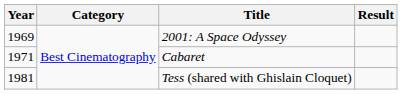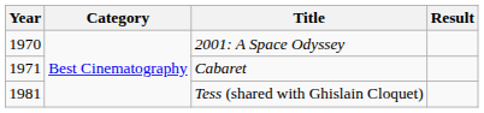2001: A Space Odyssey | Year: 1969 -> 1970
